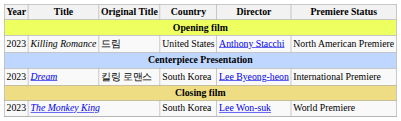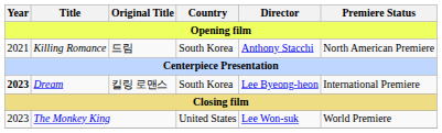Killing Romance | Year: 2023 -> 2021
Killing Romance | Country: United States -> South Korea
Dream | Year: normal -> bold
The Monkey King | Country: South Korea -> United States
